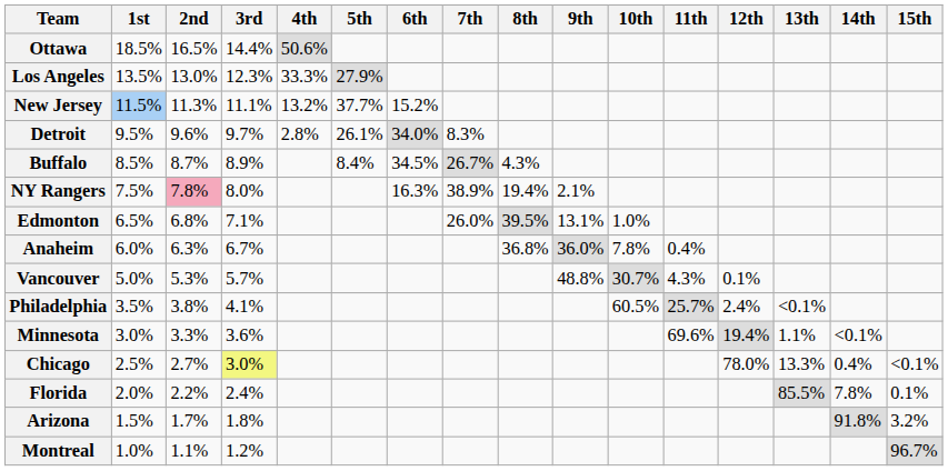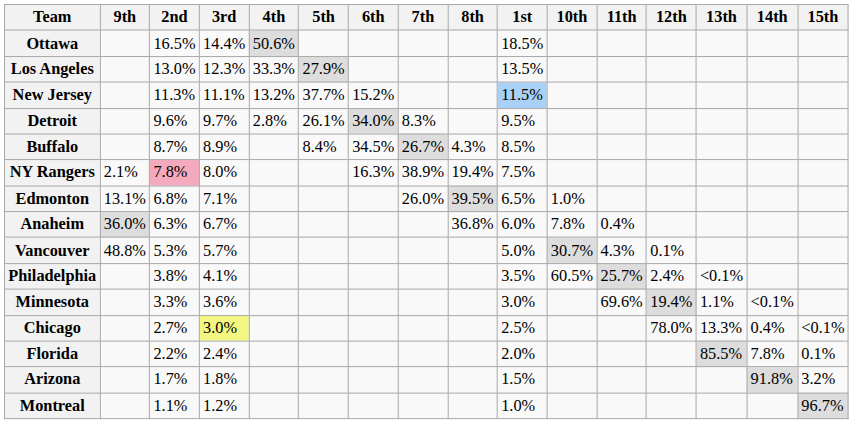columns swapped: 1st <-> 9th
